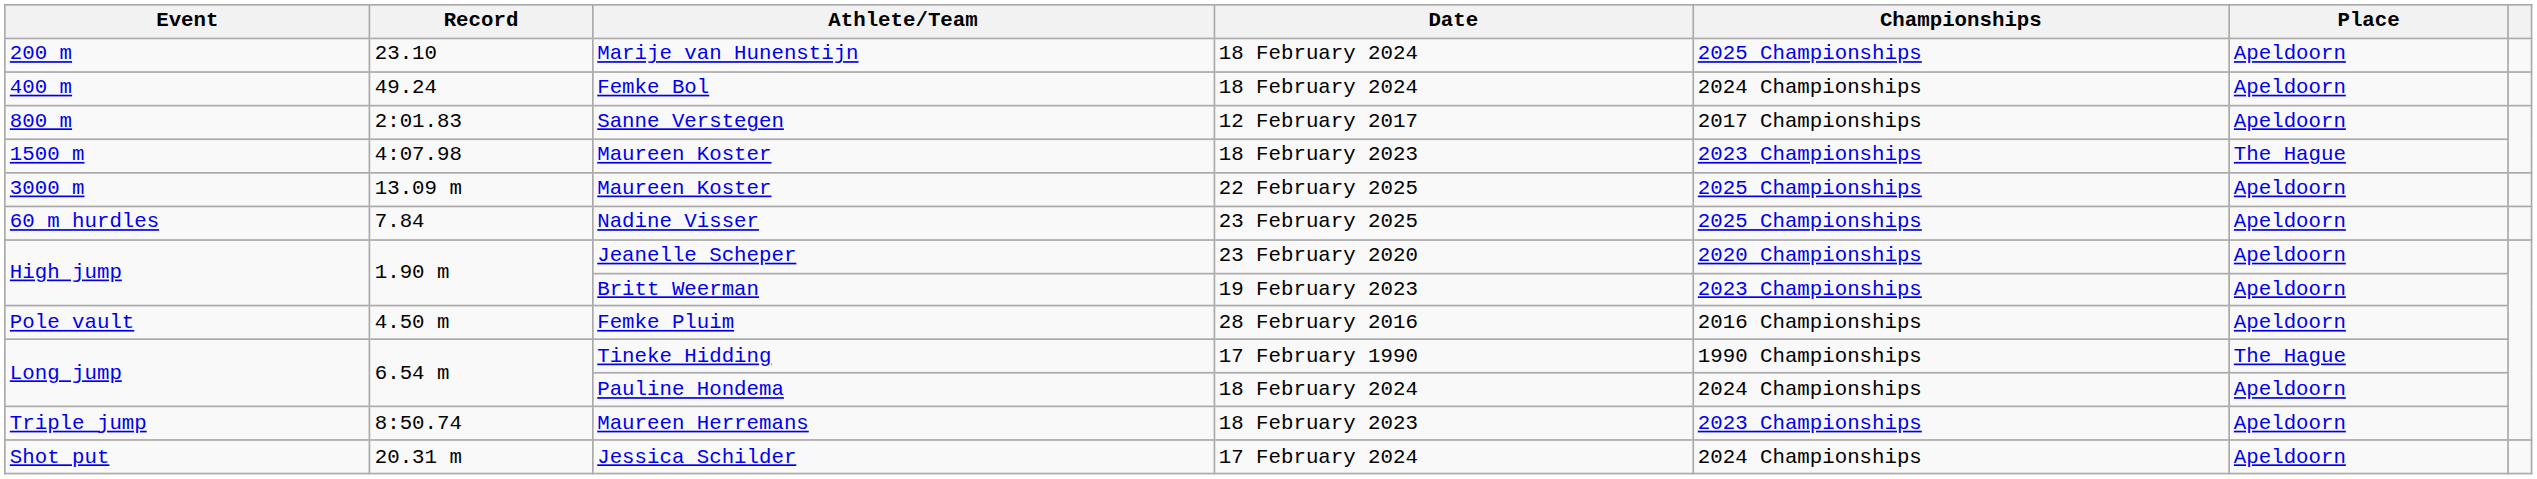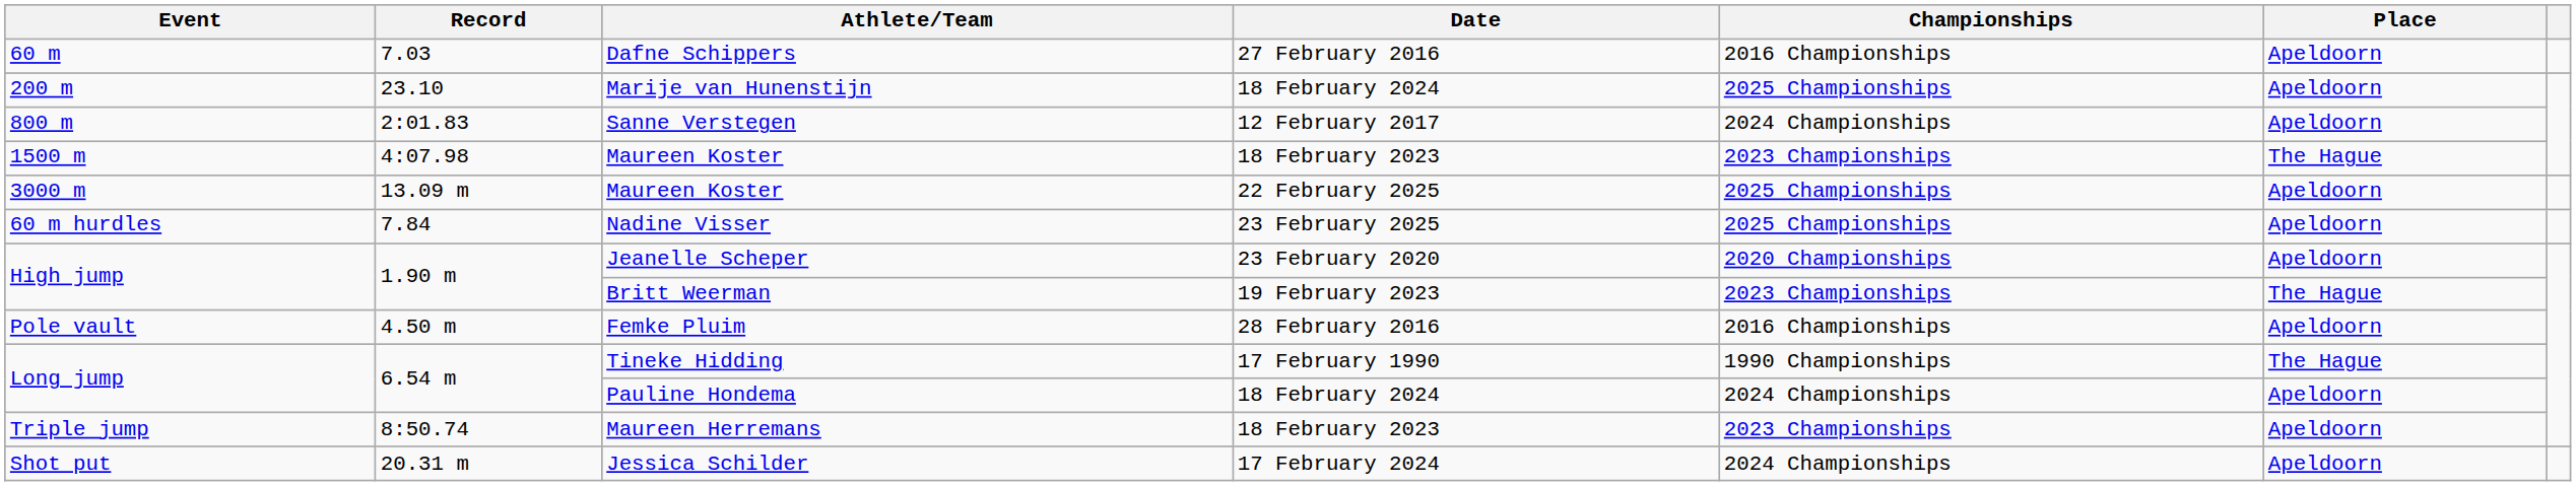+ row: 60 m | 7.03 | Dafne Schippers | 27 February 2016 | 2016 Championships | Apeldoorn
- row: 400 m | 49.24 | Femke Bol | 18 February 2024 | 2024 Championships | Apeldoorn
Sanne Verstegen | Championships: 2017 Championships -> 2024 Championships
Britt Weerman | Place: Apeldoorn -> The Hague
